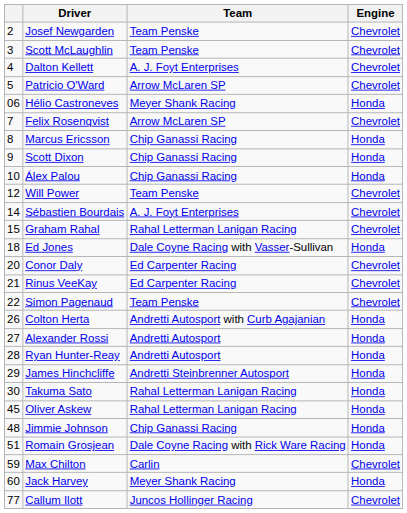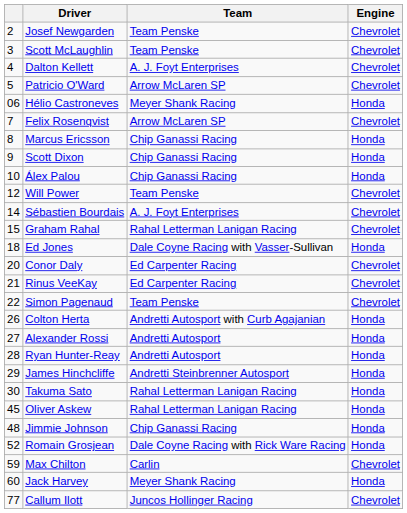Romain Grosjean | column 1: 51 -> 52
